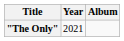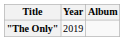"The Only" | Year: 2021 -> 2019
